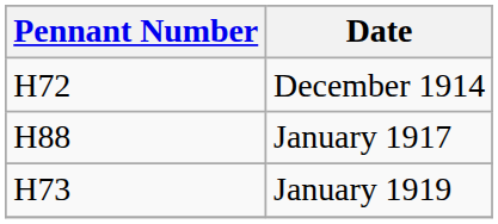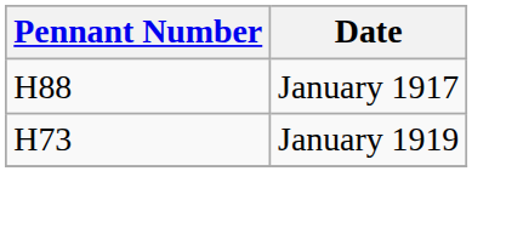- row: H72 | December 1914
